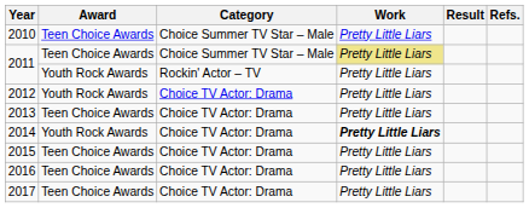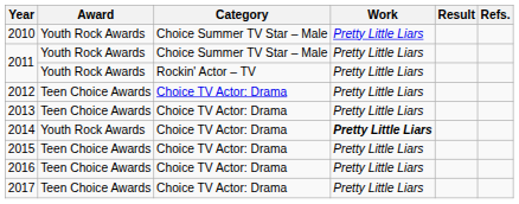2010 | Award: Teen Choice Awards -> Youth Rock Awards
2011 / Choice Summer TV Star – Male | Award: Teen Choice Awards -> Youth Rock Awards
2011 / Choice Summer TV Star – Male | Work: khaki background -> no background
2012 | Award: Youth Rock Awards -> Teen Choice Awards
